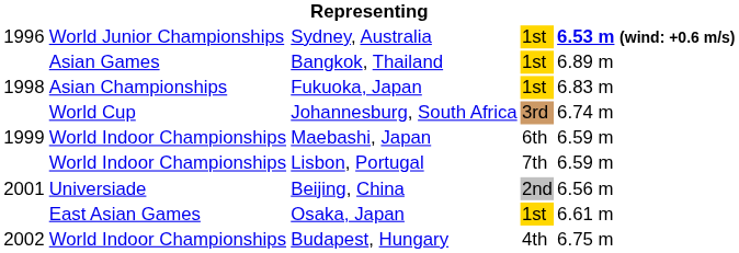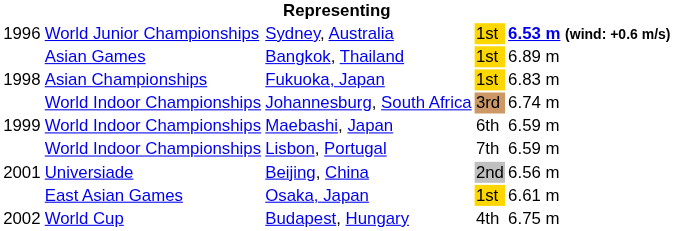Johannesburg, South Africa | column 2: World Cup -> World Indoor Championships
Budapest, Hungary | column 2: World Indoor Championships -> World Cup
